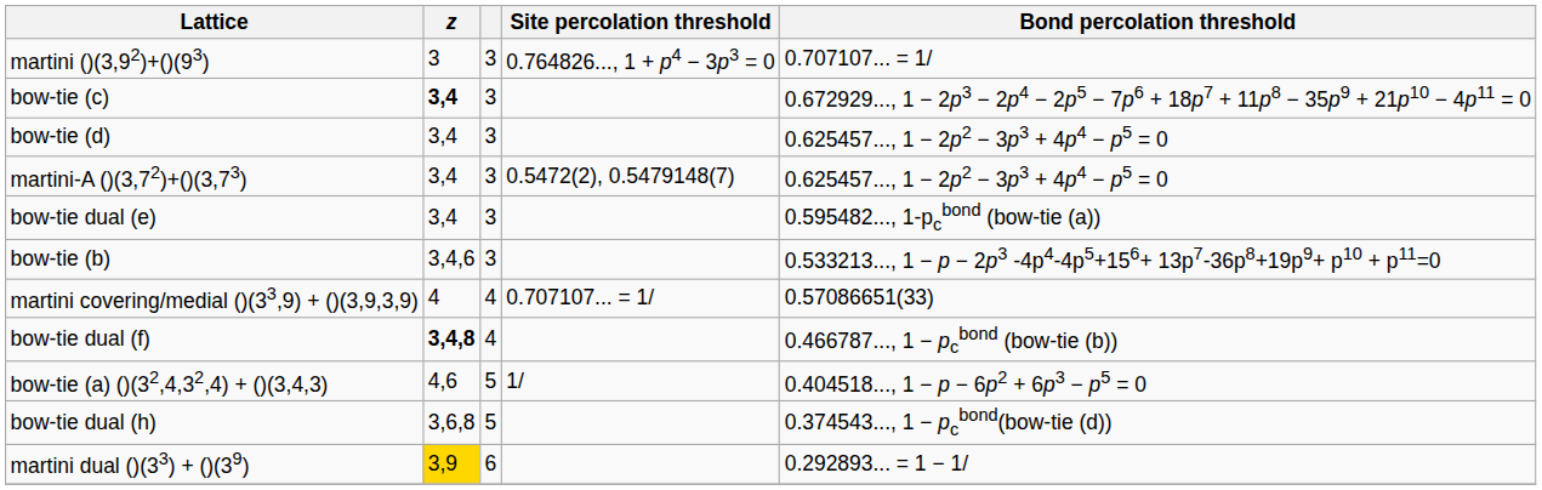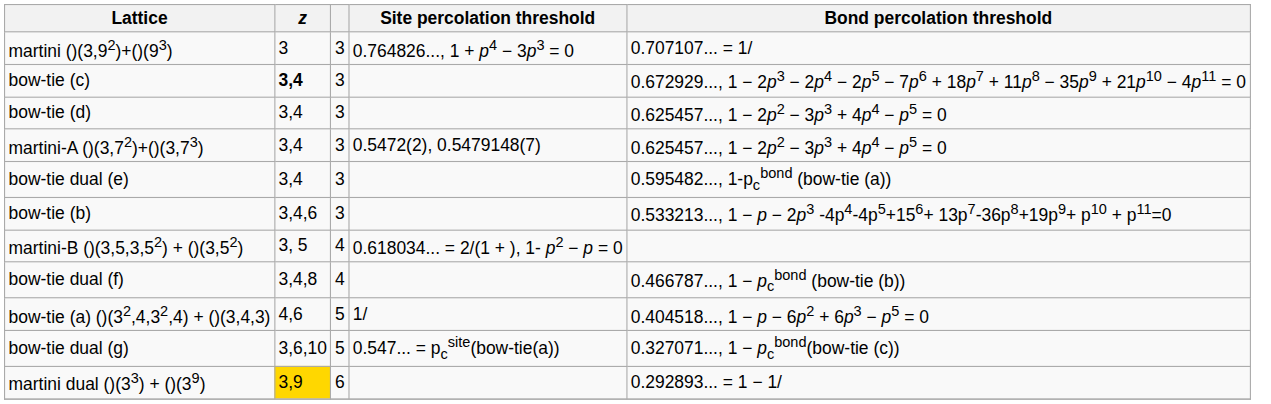- row: martini covering/medial ()(33,9) + ()(3,9,3,9) | 4 | 4 | 0.707107... = 1/ | 0.57086651(33)
+ row: martini-B ()(3,5,3,52) + ()(3,52) | 3, 5 | 4 | 0.618034... = 2/(1 + ), 1- p2 − p = 0
bow-tie dual (f) | z: bold -> normal
- row: bow-tie dual (h) | 3,6,8 | 5 | 0.374543..., 1 − pcbond(bow-tie (d))
+ row: bow-tie dual (g) | 3,6,10 | 5 | 0.547... = pcsite(bow-tie(a)) | 0.327071..., 1 − pcbond(bow-tie (c))
